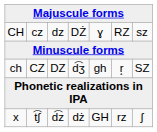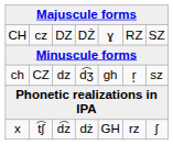CH | column 3: dz -> DZ
CH | column 7: sz -> SZ
ch | column 3: DZ -> dz
ch | column 7: SZ -> sz
